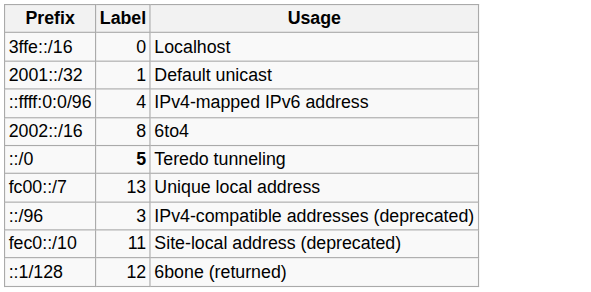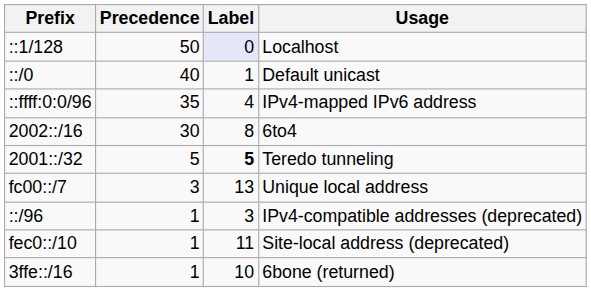+ column: Precedence | 50 | 40 | 35 | 30 | 5 | 3 | 1 | 1 | 1
Localhost | Prefix: 3ffe::/16 -> ::1/128
Localhost | Label: no background -> lavender background
Default unicast | Prefix: 2001::/32 -> ::/0
Teredo tunneling | Prefix: ::/0 -> 2001::/32
6bone (returned) | Prefix: ::1/128 -> 3ffe::/16
6bone (returned) | Label: 12 -> 10
